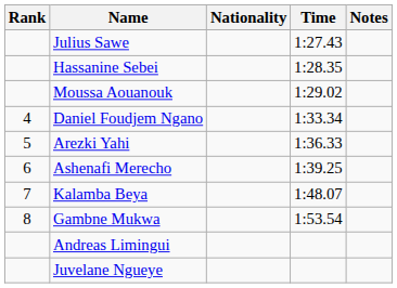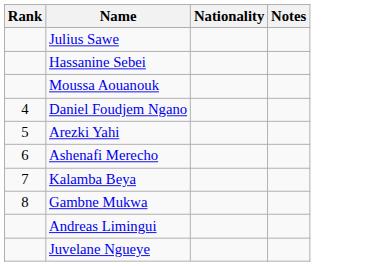- column: Time | 1:27.43 | 1:28.35 | 1:29.02 | 1:33.34 | 1:36.33 | 1:39.25 | 1:48.07 | 1:53.54
